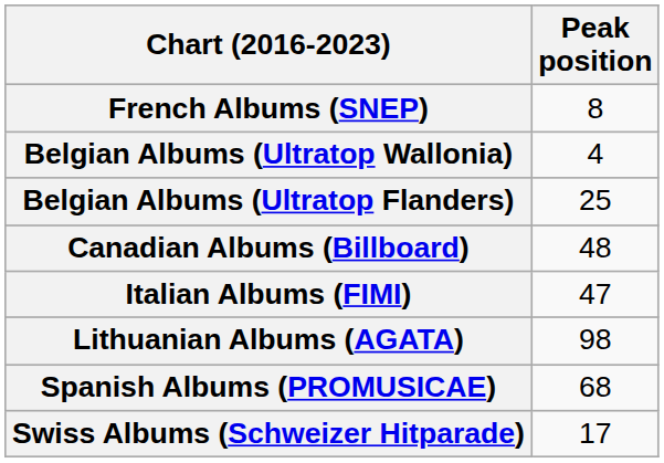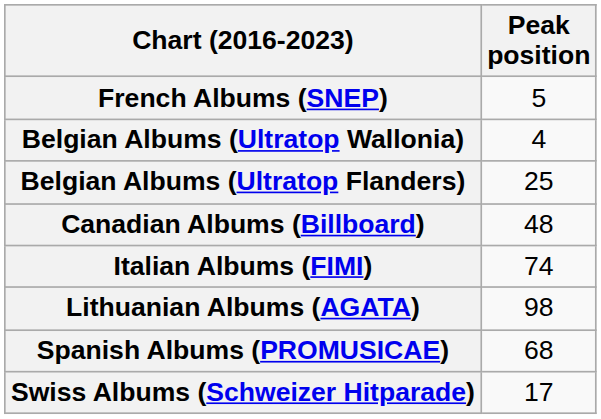French Albums (SNEP) | Peak position: 8 -> 5
Italian Albums (FIMI) | Peak position: 47 -> 74
